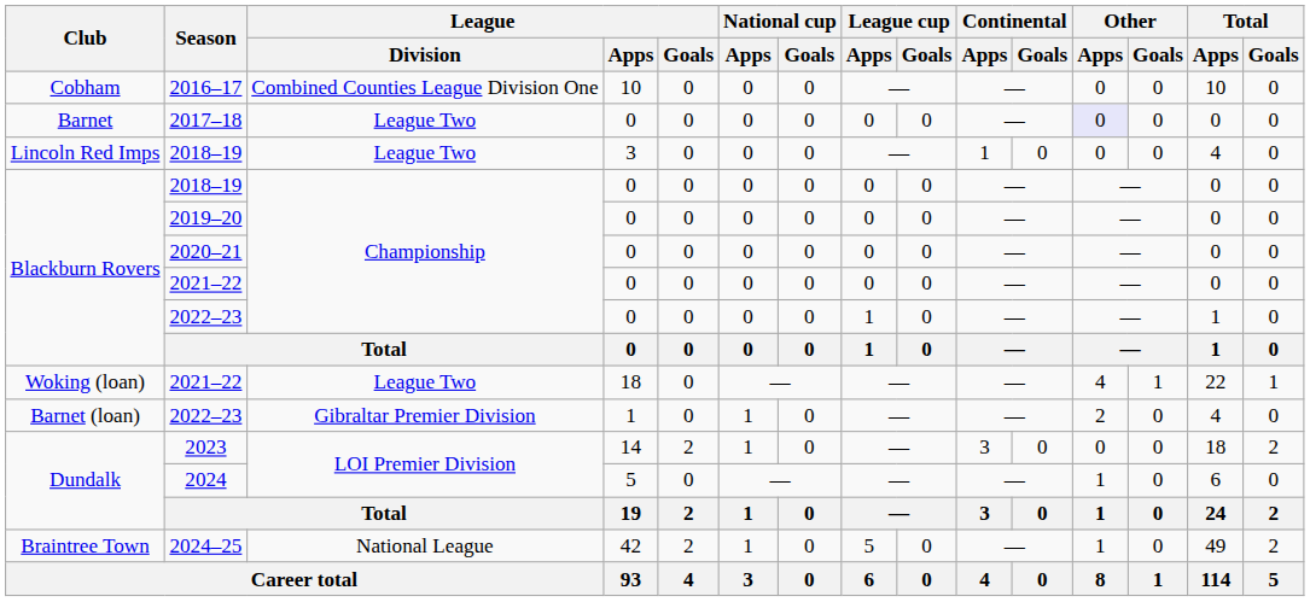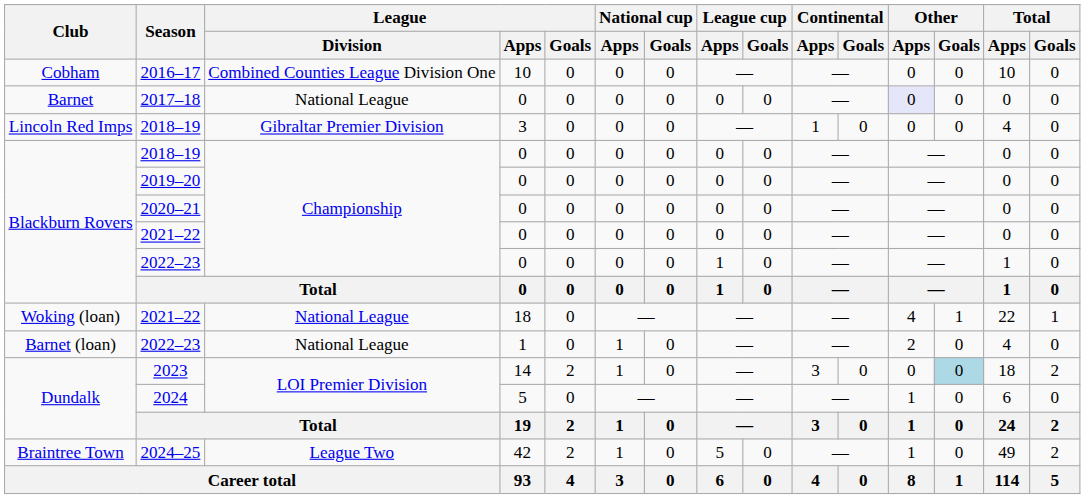2017–18 | League / Division: League Two -> National League
Lincoln Red Imps / 2018–19 | League / Division: League Two -> Gibraltar Premier Division
Woking (loan) / 2021–22 | League / Division: League Two -> National League
Barnet (loan) / 2022–23 | League / Division: Gibraltar Premier Division -> National League
2023 | Other / Goals: no background -> lightblue background
2024–25 | League / Division: National League -> League Two
